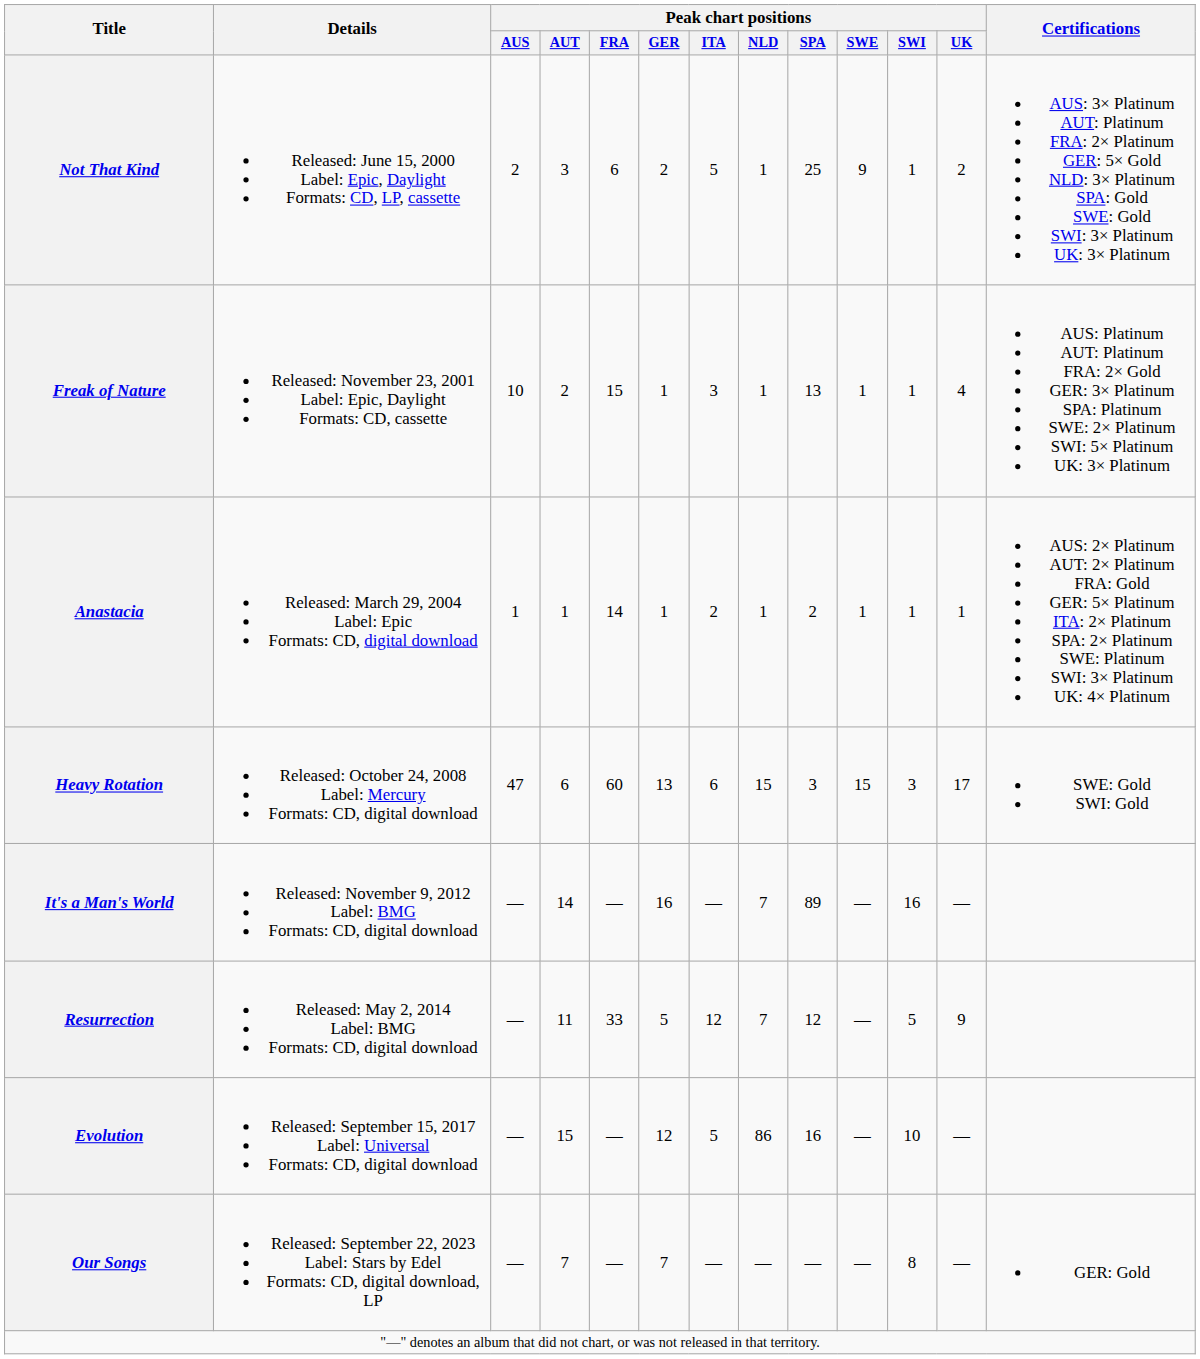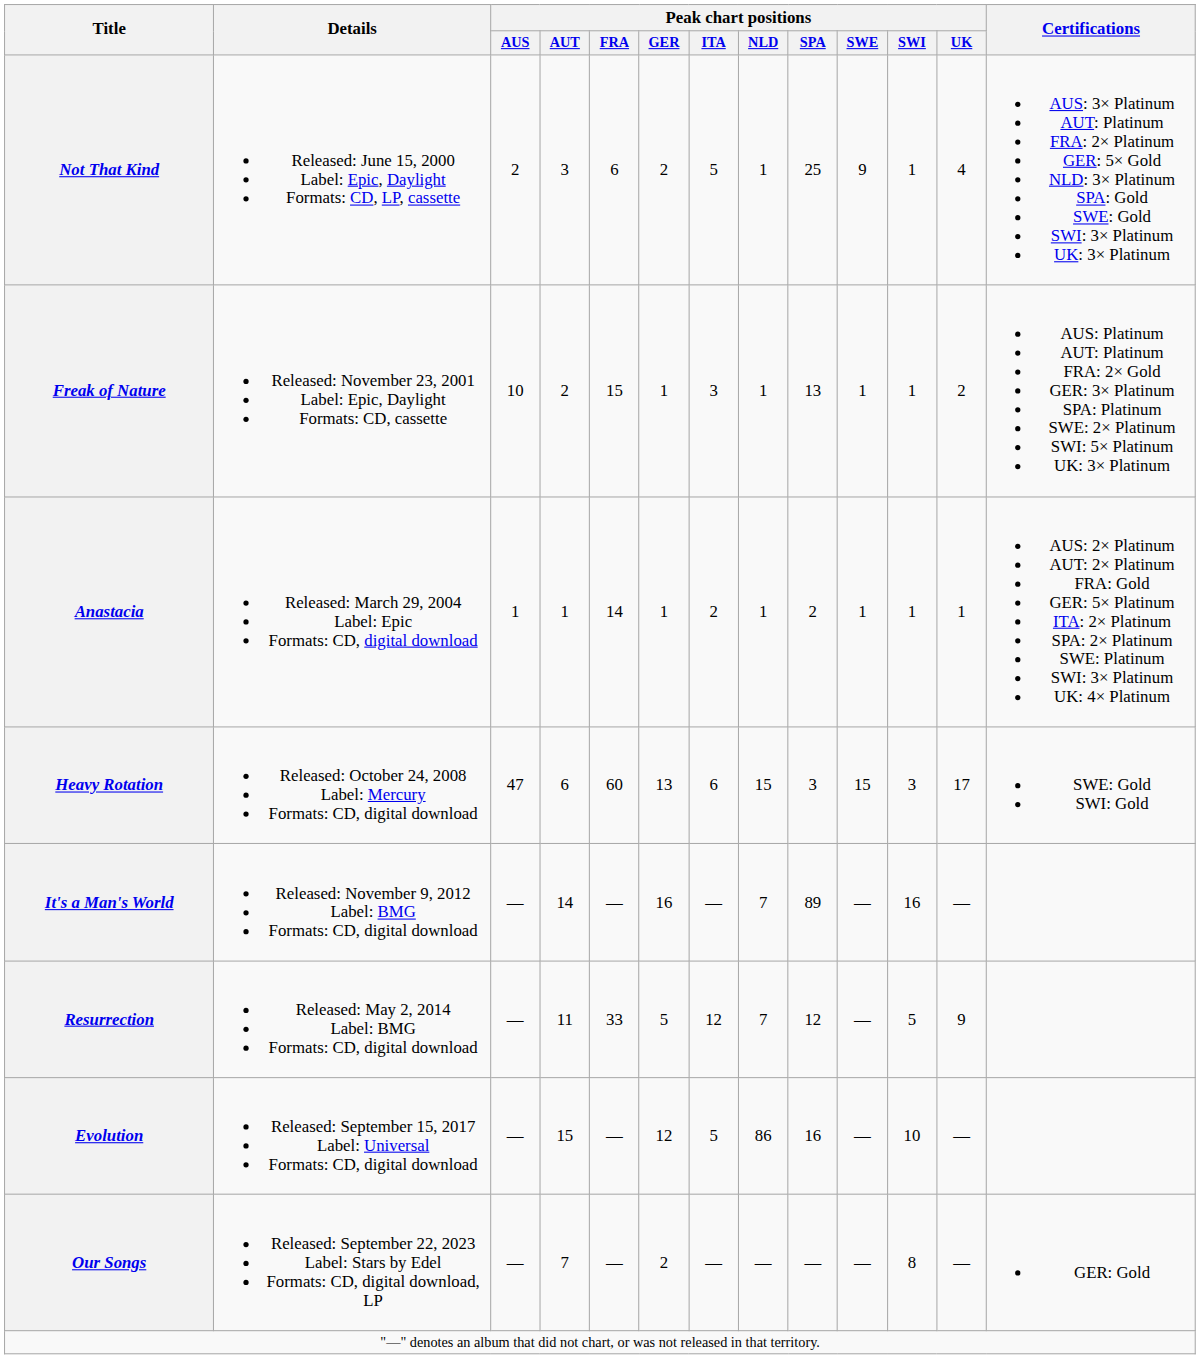Not That Kind | Peak chart positions / UK: 2 -> 4
Freak of Nature | Peak chart positions / UK: 4 -> 2
Our Songs | Peak chart positions / GER: 7 -> 2
